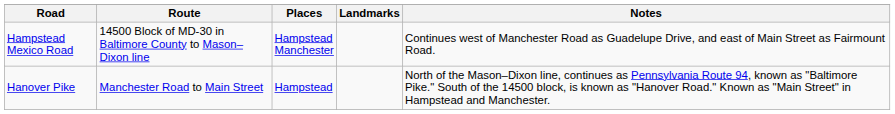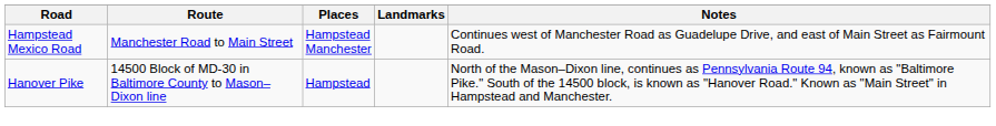Hampstead Mexico Road | Route: 14500 Block of MD-30 in Baltimore County to Mason–Dixon line -> Manchester Road to Main Street
Hanover Pike | Route: Manchester Road to Main Street -> 14500 Block of MD-30 in Baltimore County to Mason–Dixon line
